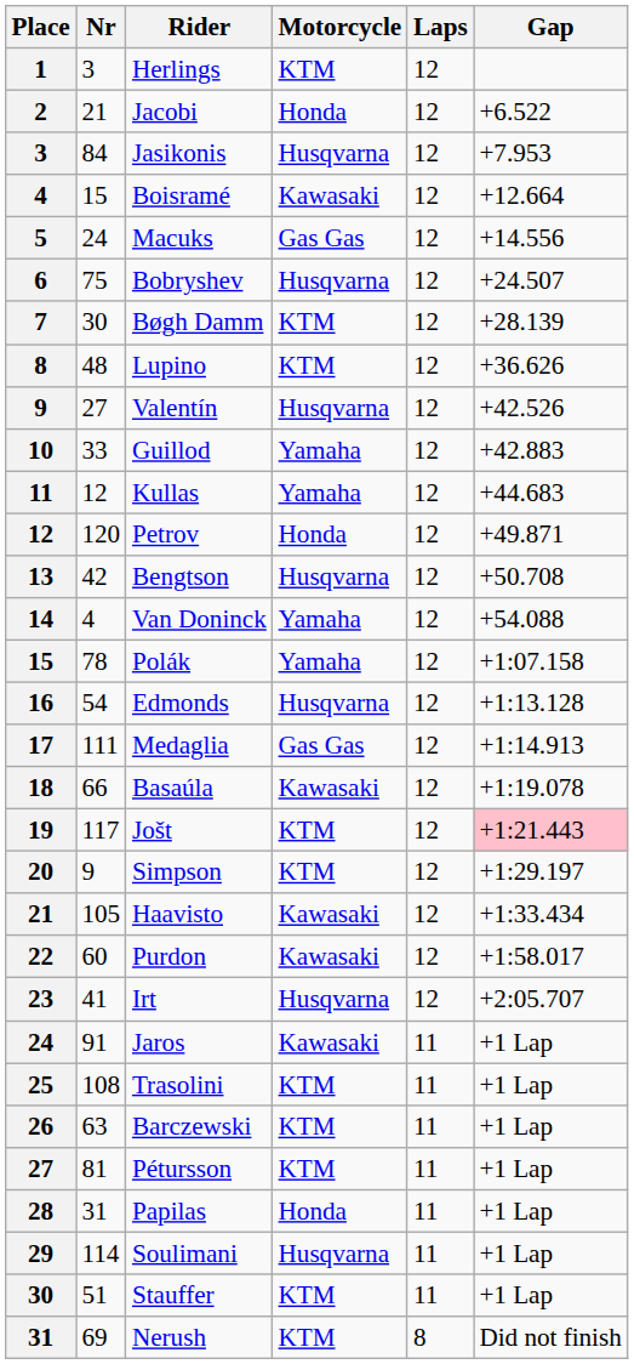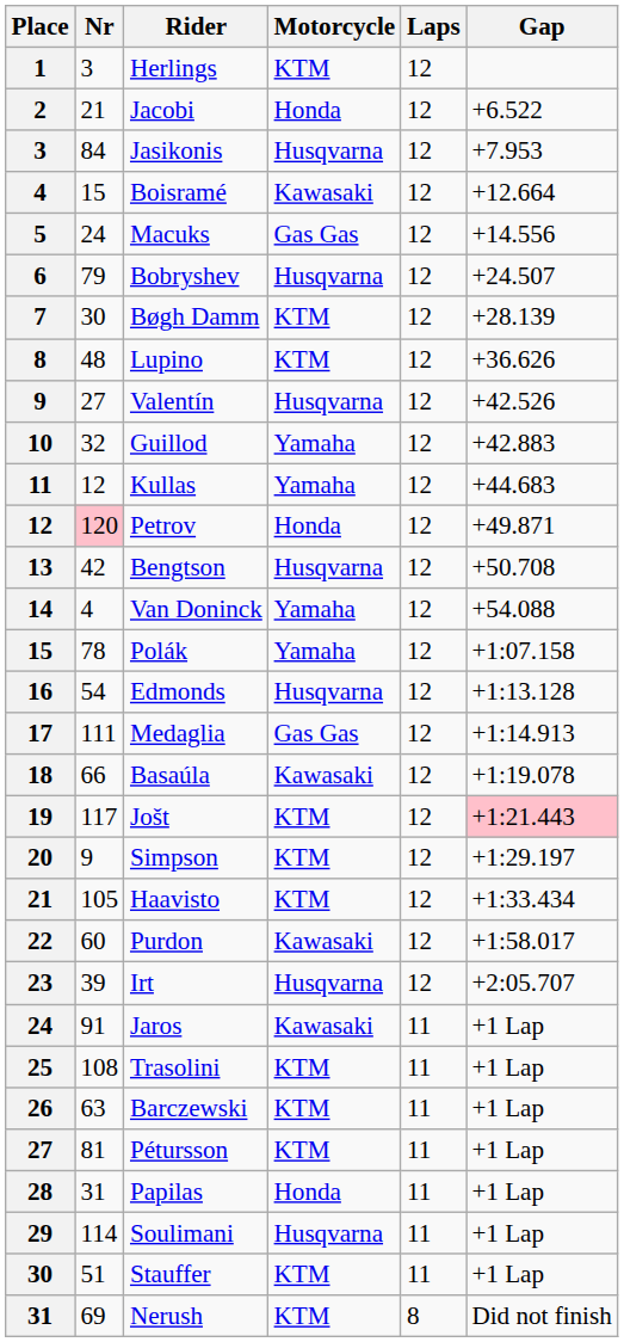Bobryshev | Nr: 75 -> 79
Guillod | Nr: 33 -> 32
Petrov | Nr: no background -> pink background
Haavisto | Motorcycle: Kawasaki -> KTM
Irt | Nr: 41 -> 39
